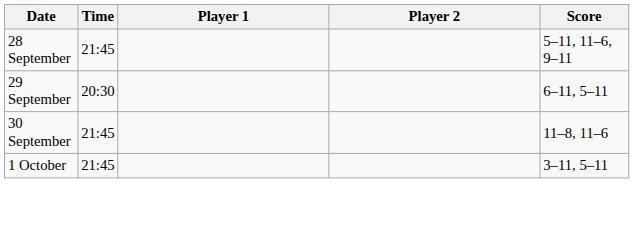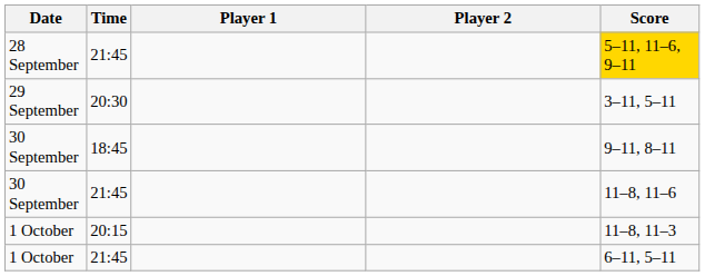28 September | Score: no background -> gold background
29 September | Score: 6–11, 5–11 -> 3–11, 5–11
+ row: 30 September | 18:45 | 9–11, 8–11
+ row: 1 October | 20:15 | 11–8, 11–3
1 October / 21:45 | Score: 3–11, 5–11 -> 6–11, 5–11
